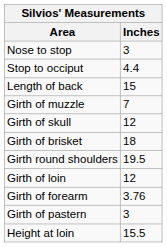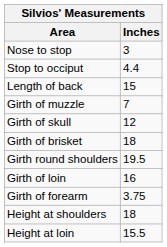Girth of loin | Inches: 12 -> 16
Girth of forearm | Inches: 3.76 -> 3.75
- row: Girth of pastern | 3
+ row: Height at shoulders | 18
